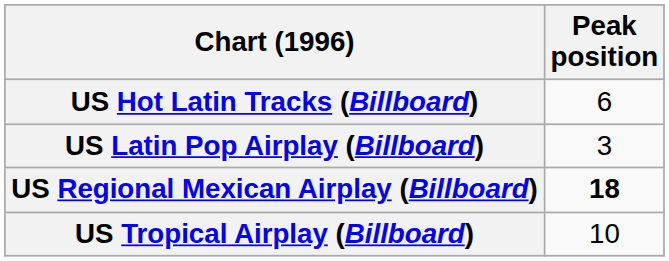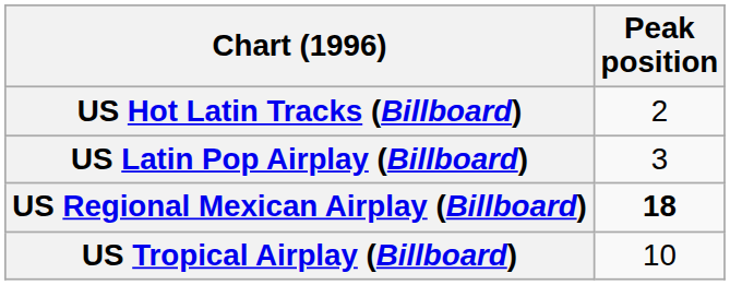US Hot Latin Tracks (Billboard) | Peak position: 6 -> 2
